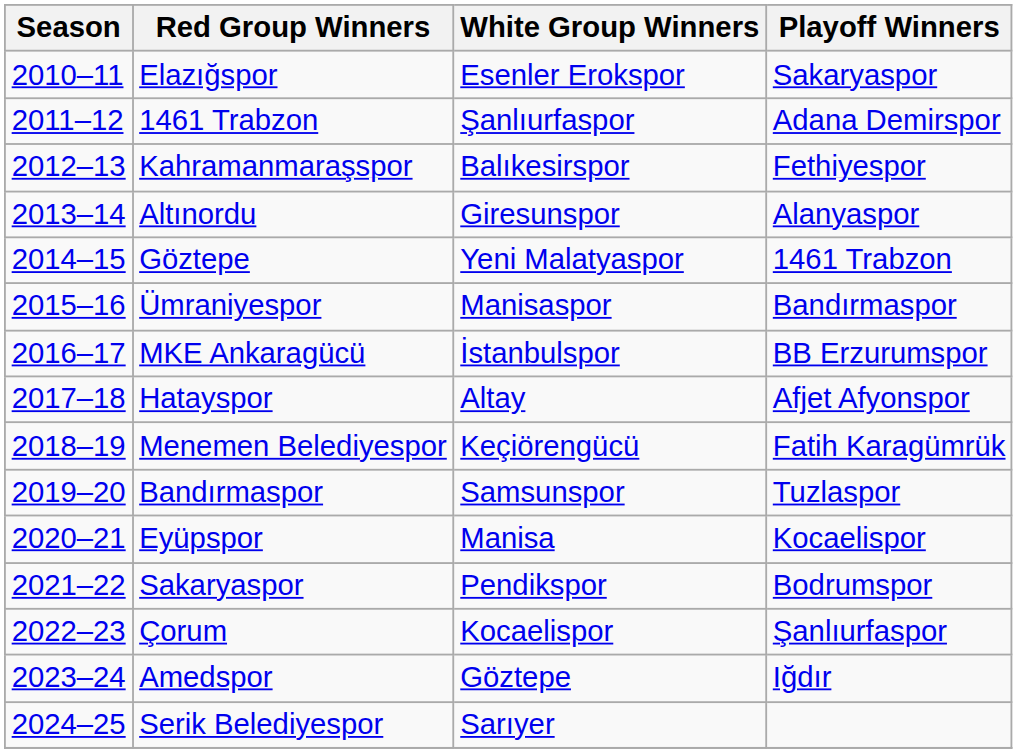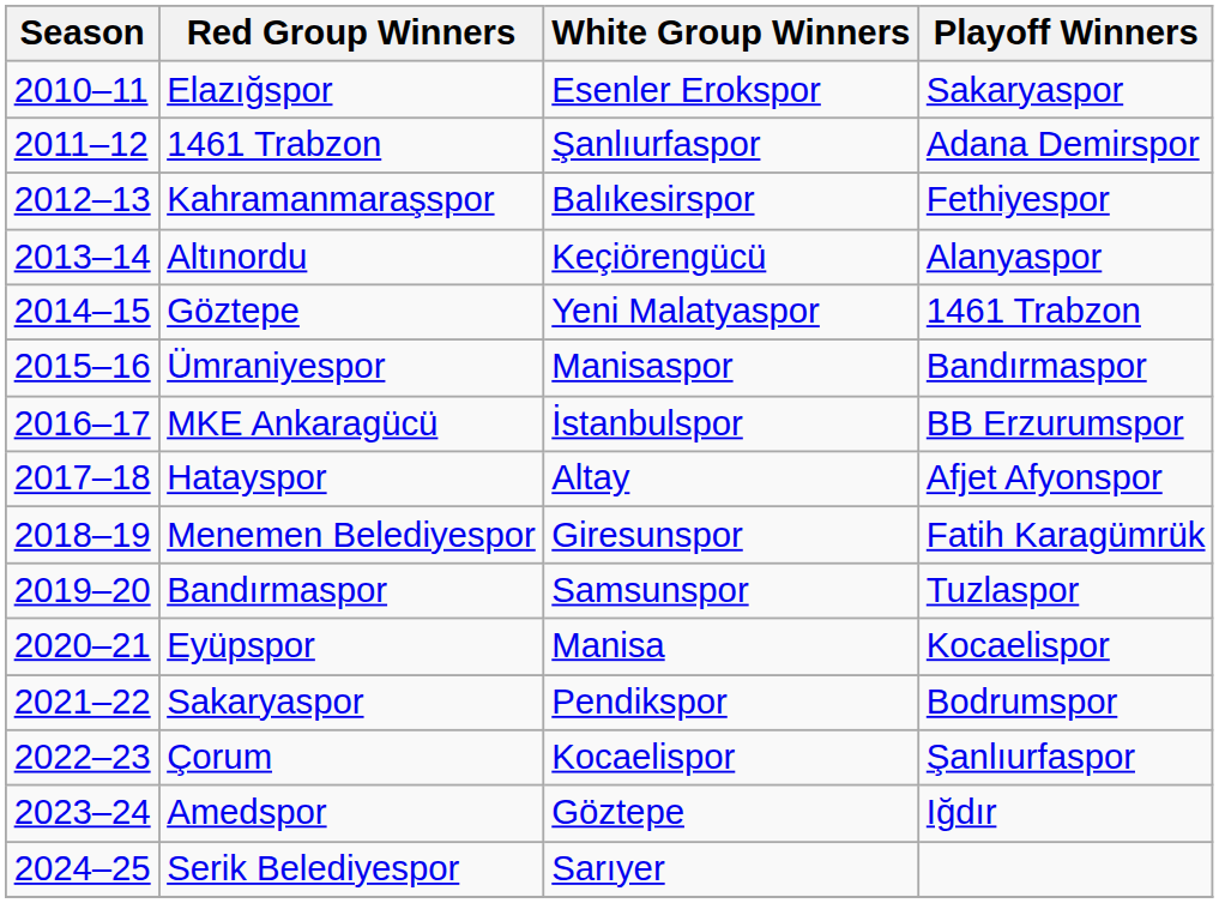Altınordu | White Group Winners: Giresunspor -> Keçiörengücü
Menemen Belediyespor | White Group Winners: Keçiörengücü -> Giresunspor
